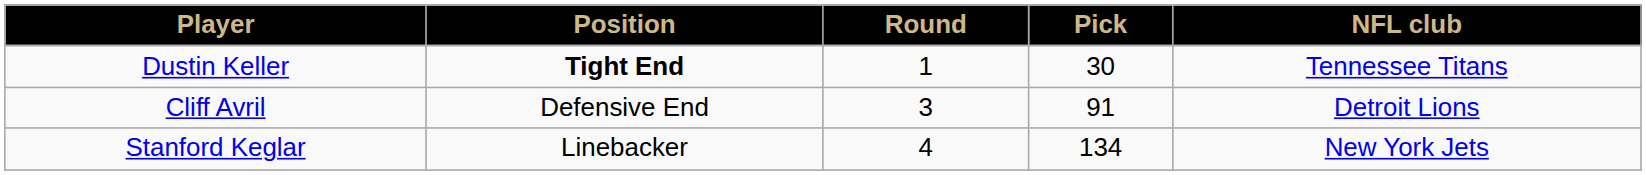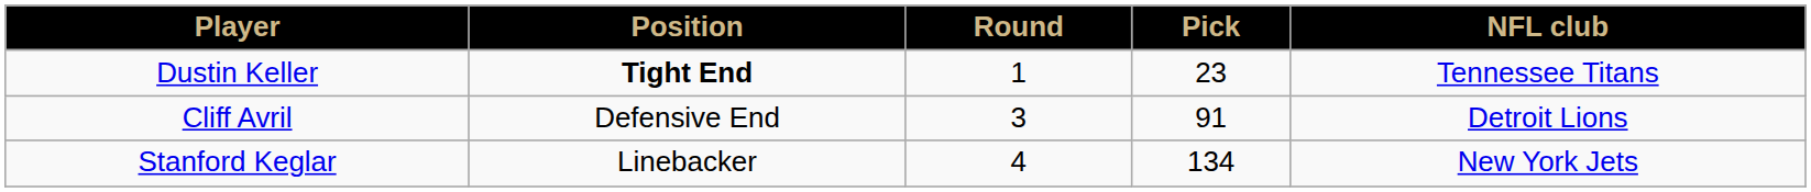Dustin Keller | Pick: 30 -> 23
